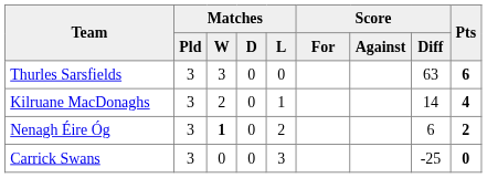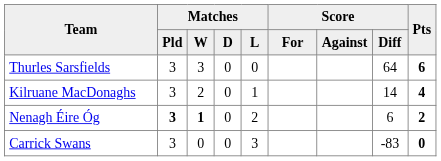Thurles Sarsfields | Score / Diff: 63 -> 64
Nenagh Éire Óg | Matches / Pld: normal -> bold
Carrick Swans | Score / Diff: -25 -> -83
